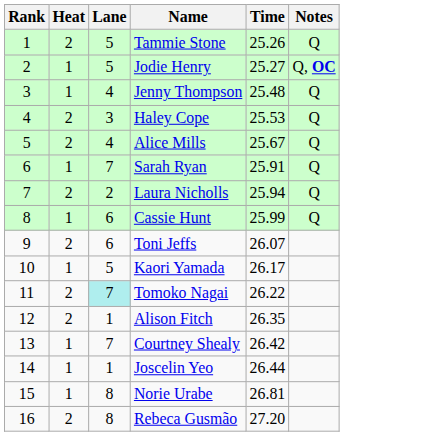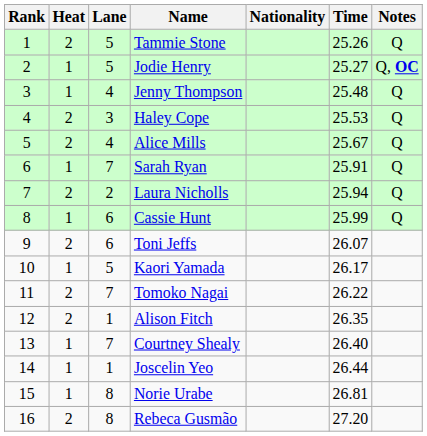+ column: Nationality
Tomoko Nagai | Lane: paleturquoise background -> no background
Courtney Shealy | Time: 26.42 -> 26.40
